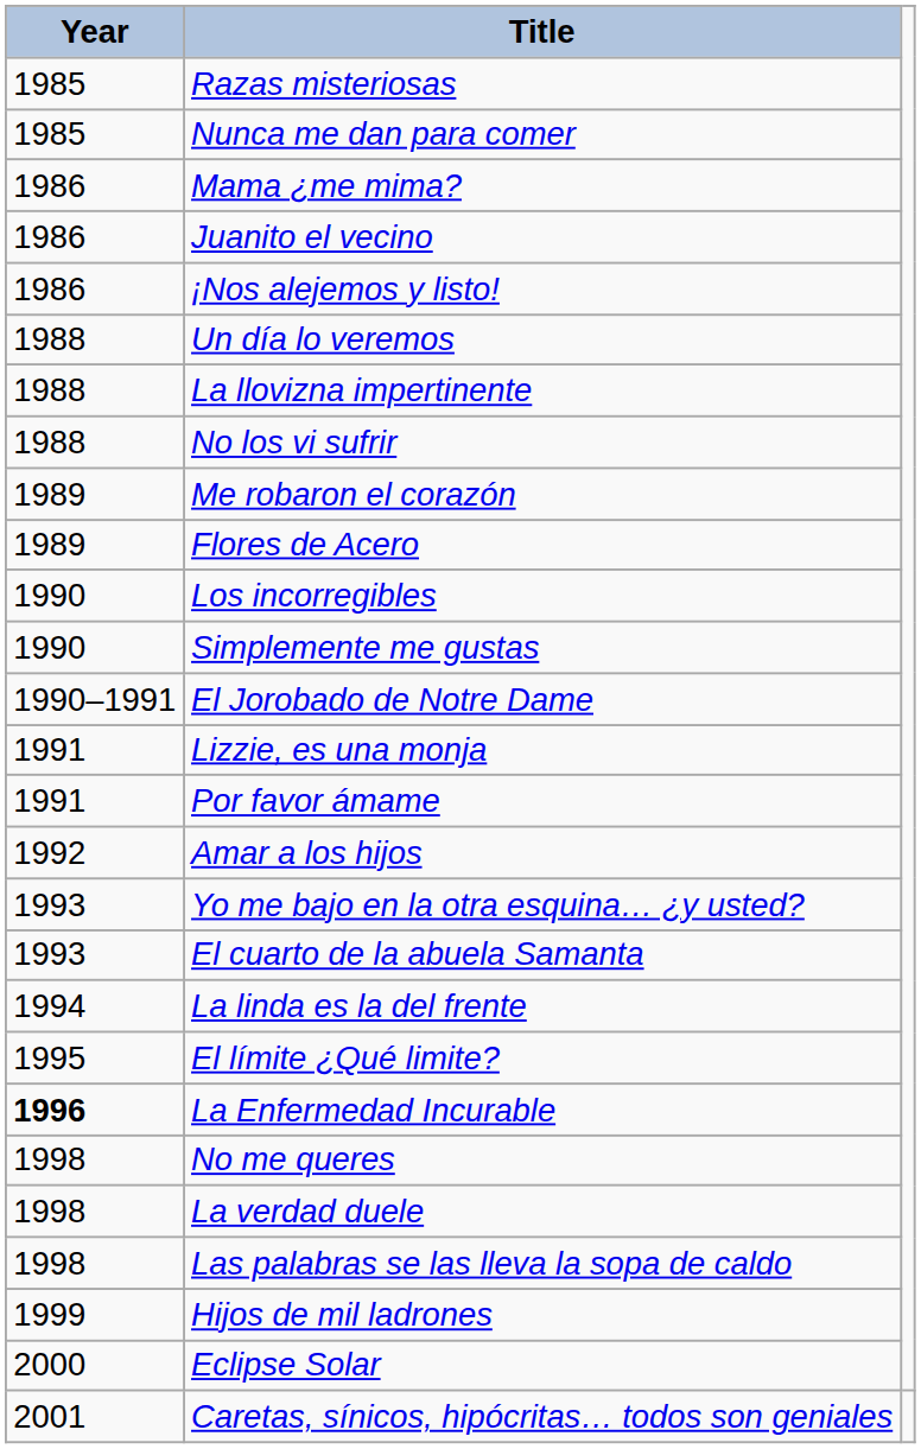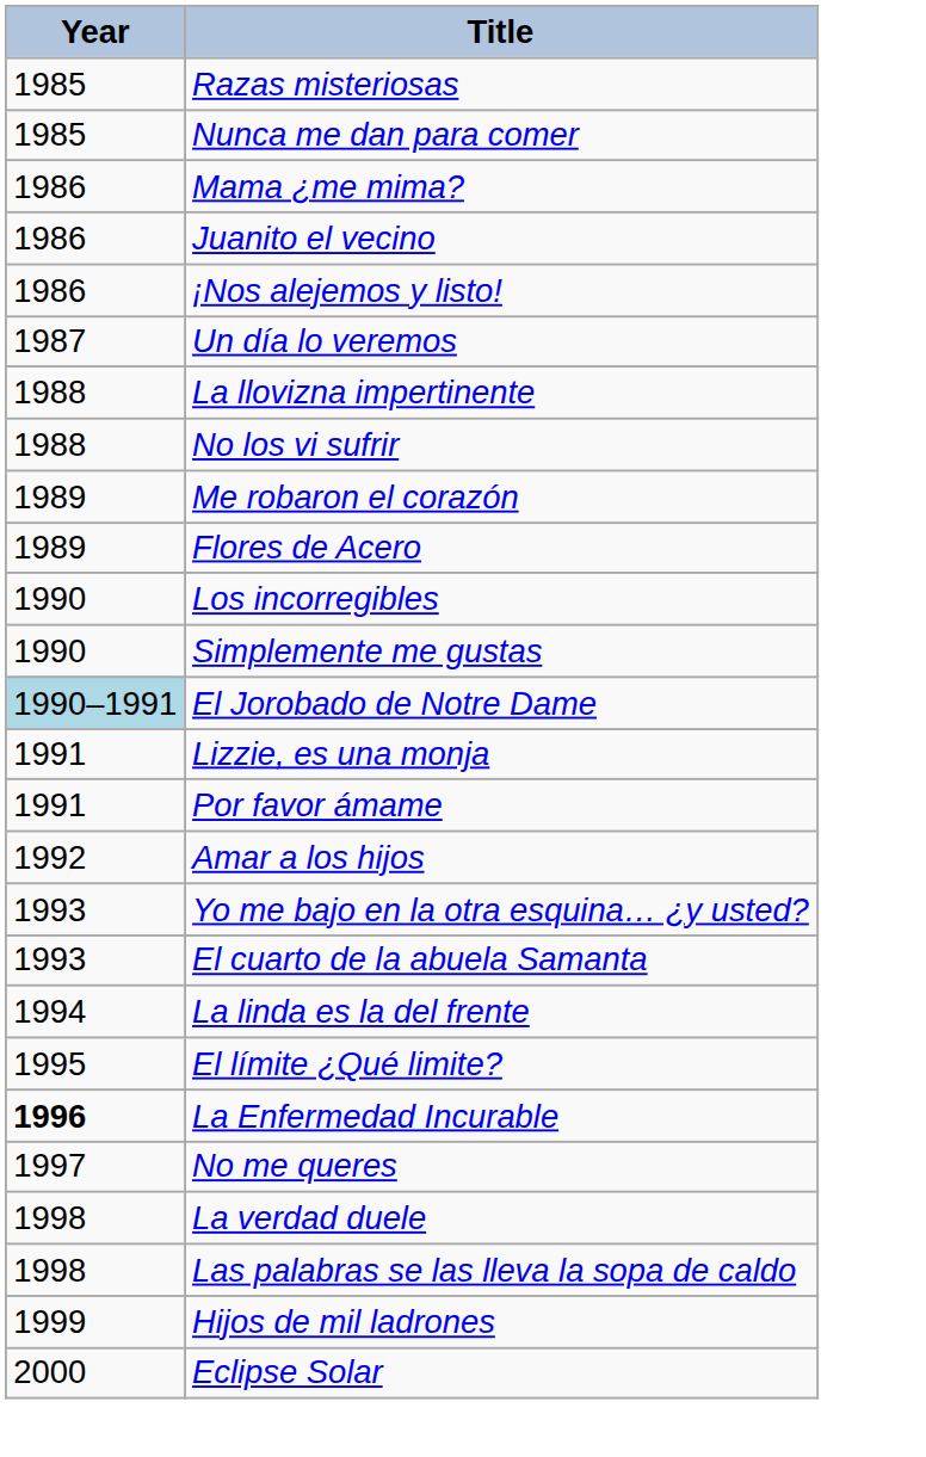Un día lo veremos | Year: 1988 -> 1987
El Jorobado de Notre Dame | Year: no background -> lightblue background
No me queres | Year: 1998 -> 1997
- row: 2001 | Caretas, sínicos, hipócritas… todos son geniales
